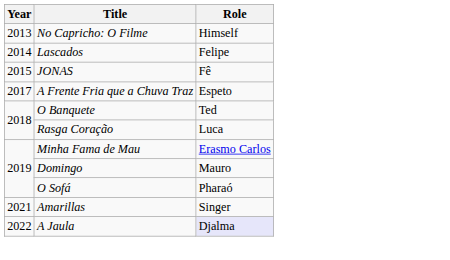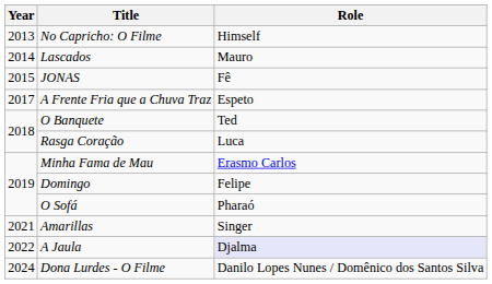Lascados | Role: Felipe -> Mauro
Domingo | Role: Mauro -> Felipe
+ row: 2024 | Dona Lurdes - O Filme | Danilo Lopes Nunes / Domênico dos Santos Silva
